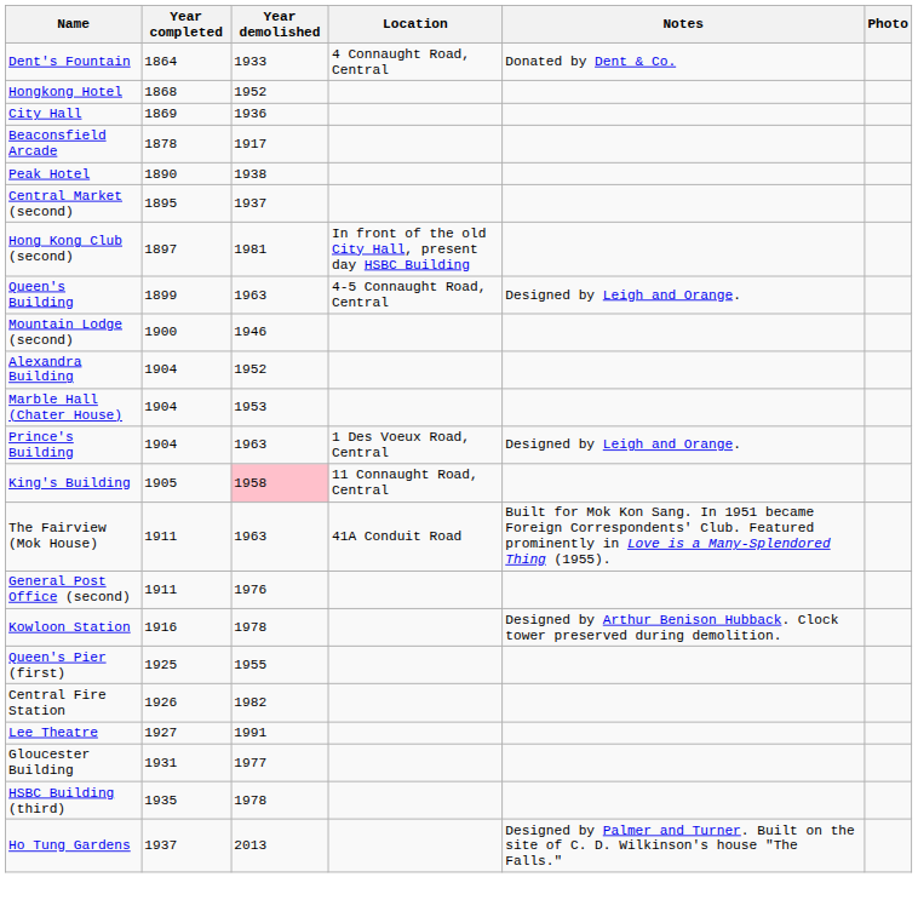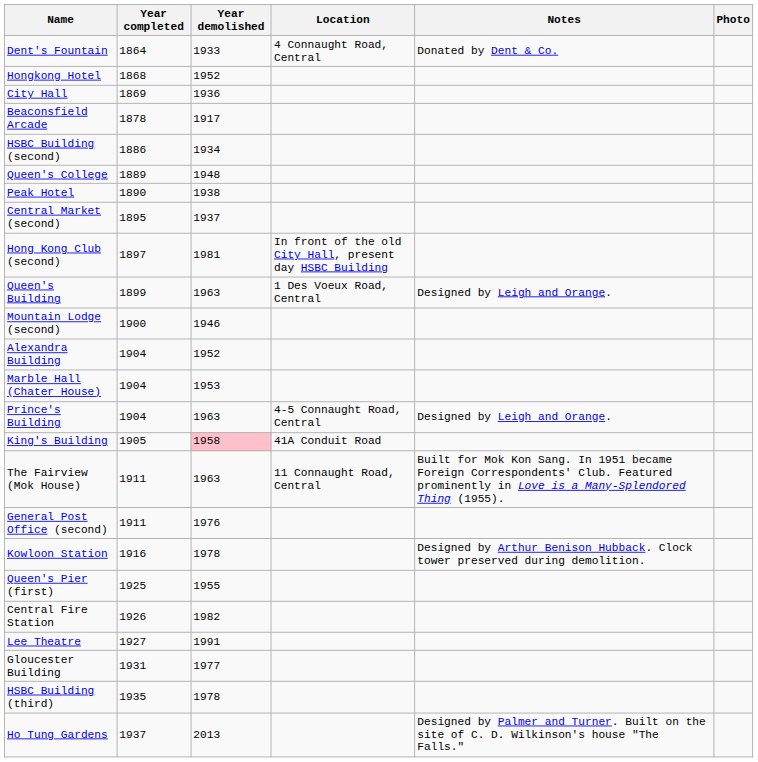+ row: HSBC Building (second) | 1886 | 1934
+ row: Queen's College | 1889 | 1948
Queen's Building | Location: 4-5 Connaught Road, Central -> 1 Des Voeux Road, Central
Prince's Building | Location: 1 Des Voeux Road, Central -> 4-5 Connaught Road, Central
King's Building | Location: 11 Connaught Road, Central -> 41A Conduit Road
The Fairview (Mok House) | Location: 41A Conduit Road -> 11 Connaught Road, Central
